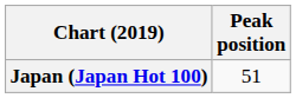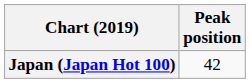Japan (Japan Hot 100) | Peak position: 51 -> 42
